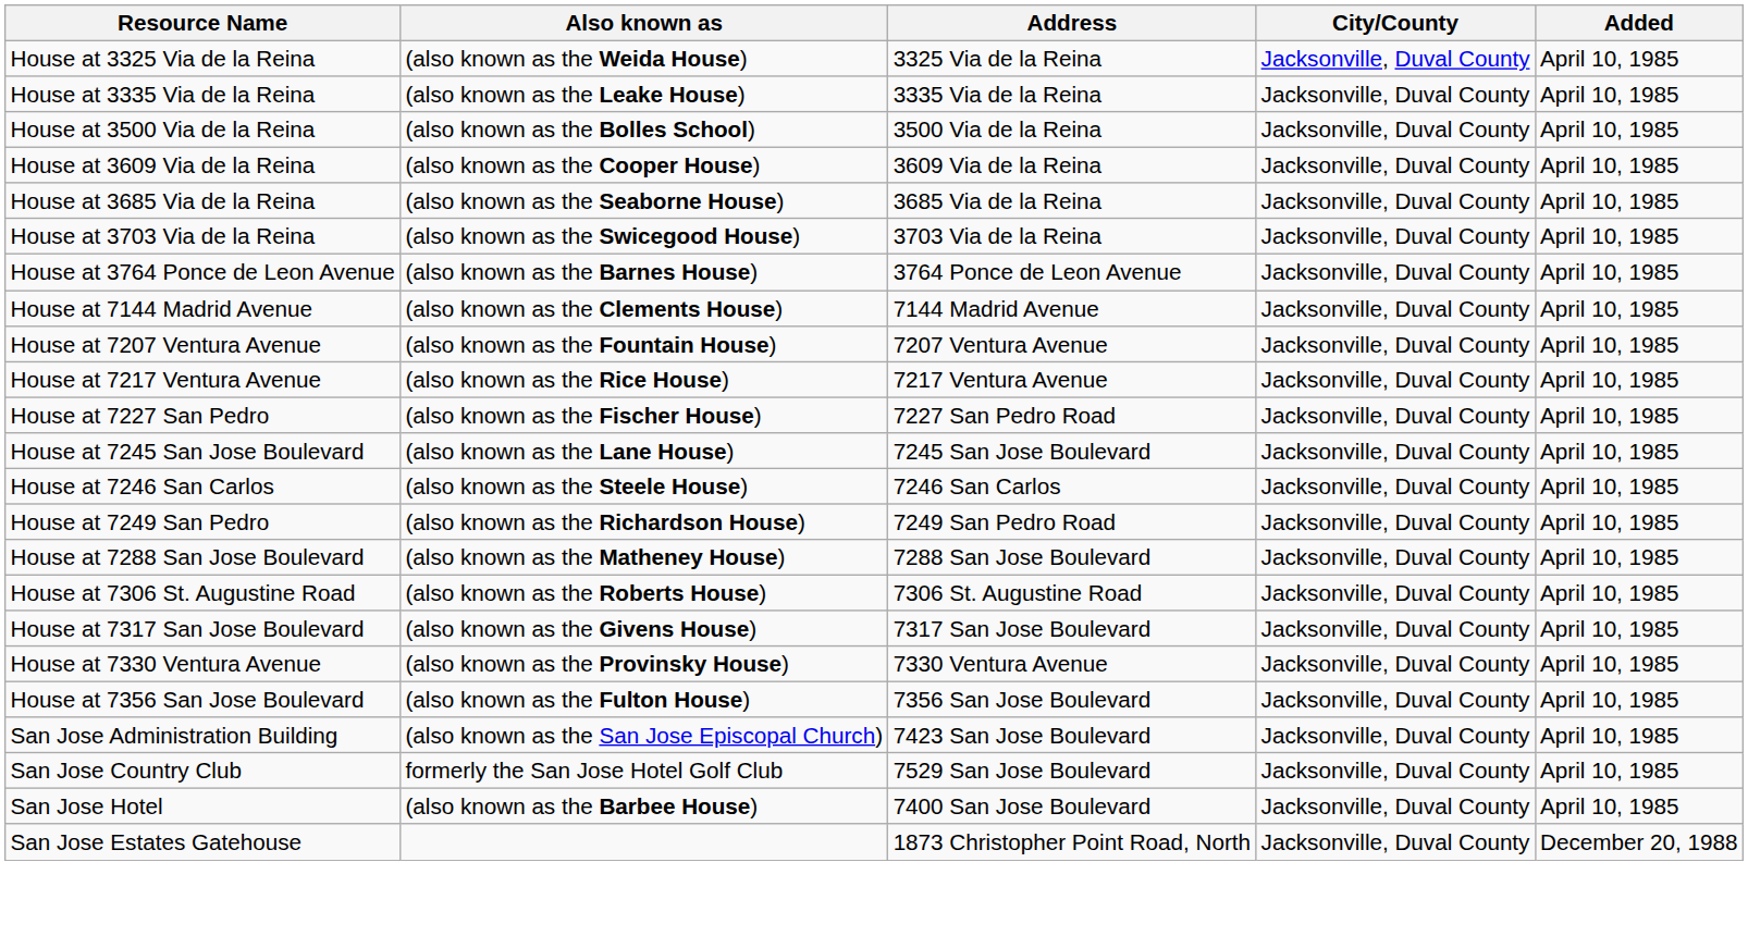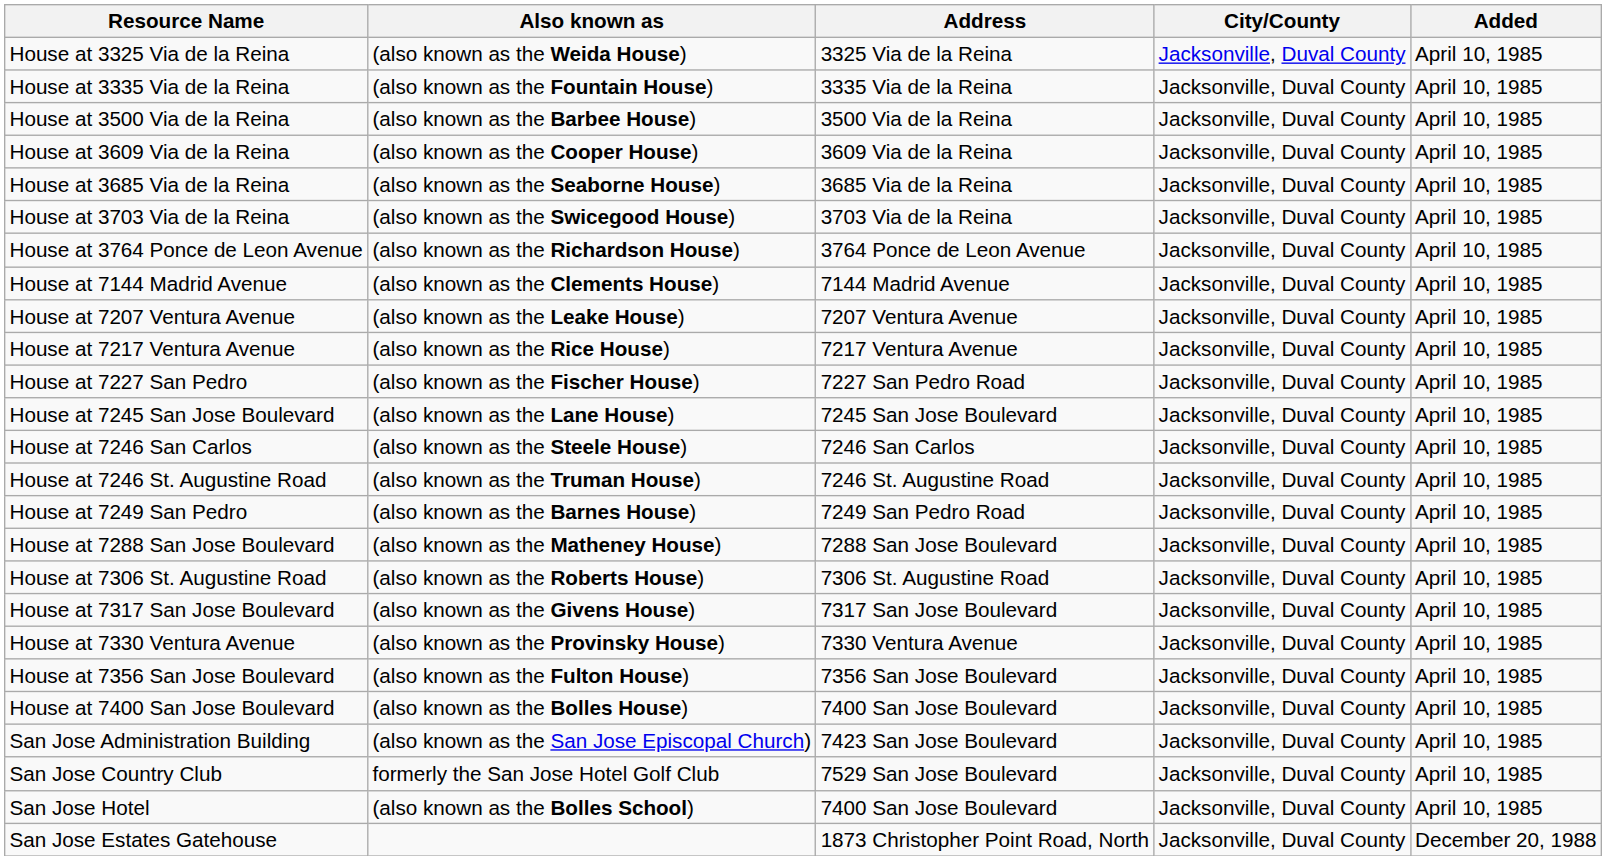House at 3335 Via de la Reina | Also known as: (also known as the Leake House) -> (also known as the Fountain House)
House at 3500 Via de la Reina | Also known as: (also known as the Bolles School) -> (also known as the Barbee House)
House at 3764 Ponce de Leon Avenue | Also known as: (also known as the Barnes House) -> (also known as the Richardson House)
House at 7207 Ventura Avenue | Also known as: (also known as the Fountain House) -> (also known as the Leake House)
+ row: House at 7246 St. Augustine Road | (also known as the Truman House) | 7246 St. Augustine Road | Jacksonville, Duval County | April 10, 1985
House at 7249 San Pedro | Also known as: (also known as the Richardson House) -> (also known as the Barnes House)
+ row: House at 7400 San Jose Boulevard | (also known as the Bolles House) | 7400 San Jose Boulevard | Jacksonville, Duval County | April 10, 1985
San Jose Hotel | Also known as: (also known as the Barbee House) -> (also known as the Bolles School)
